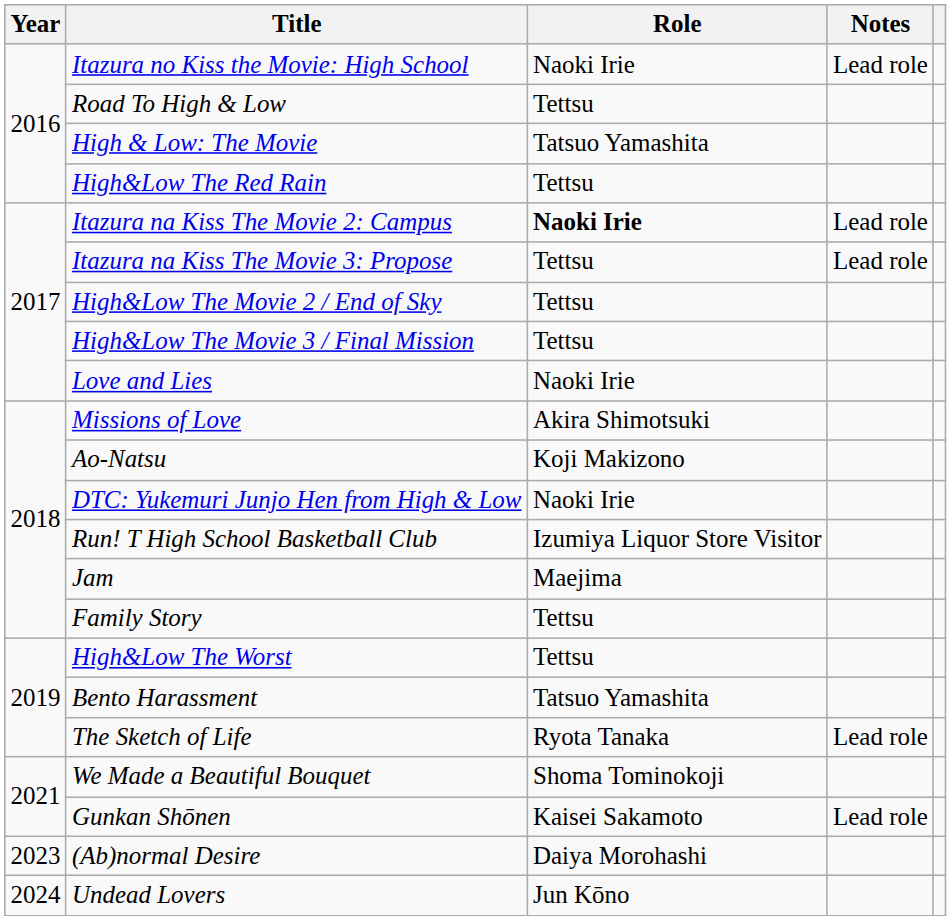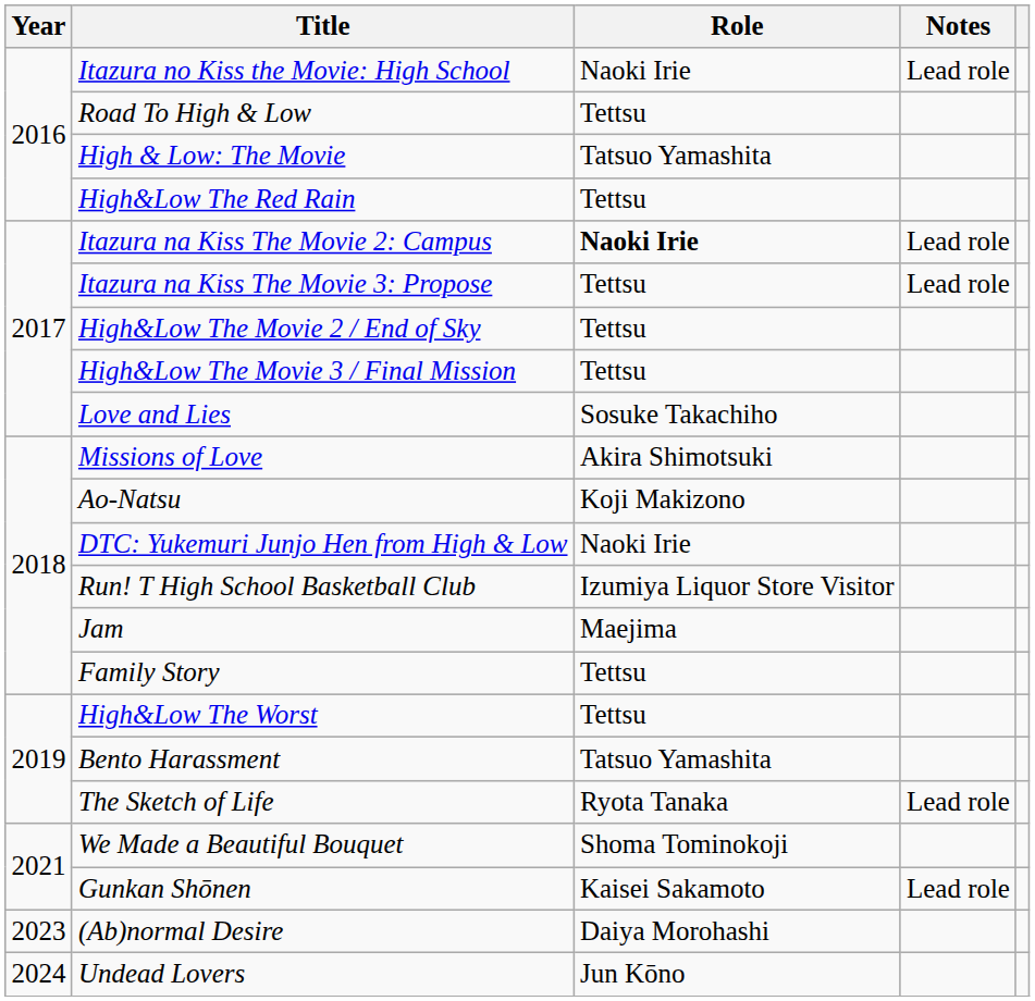Love and Lies | Role: Naoki Irie -> Sosuke Takachiho
